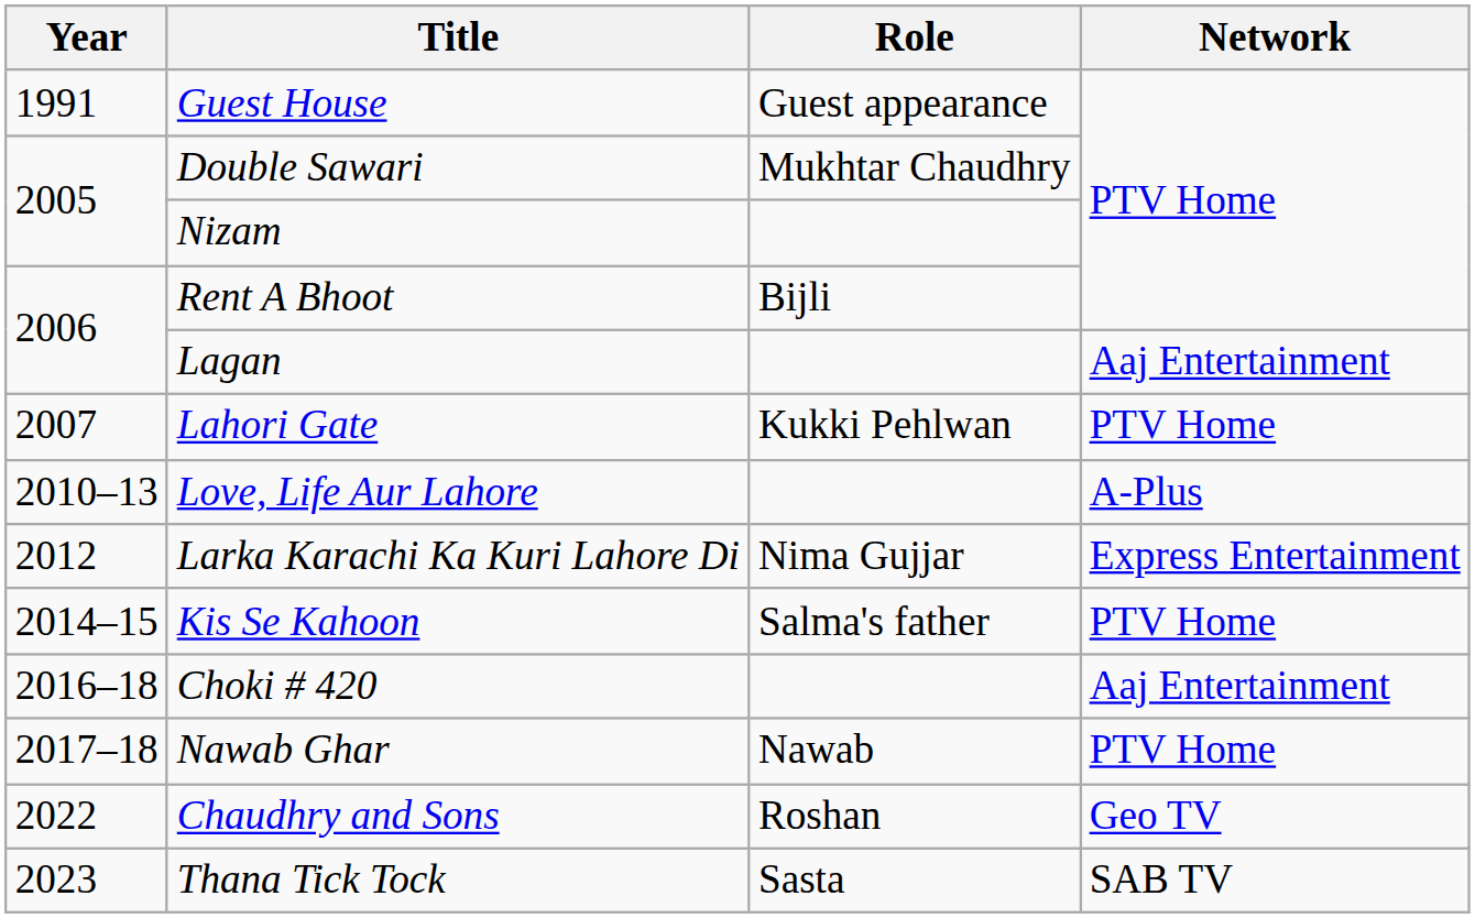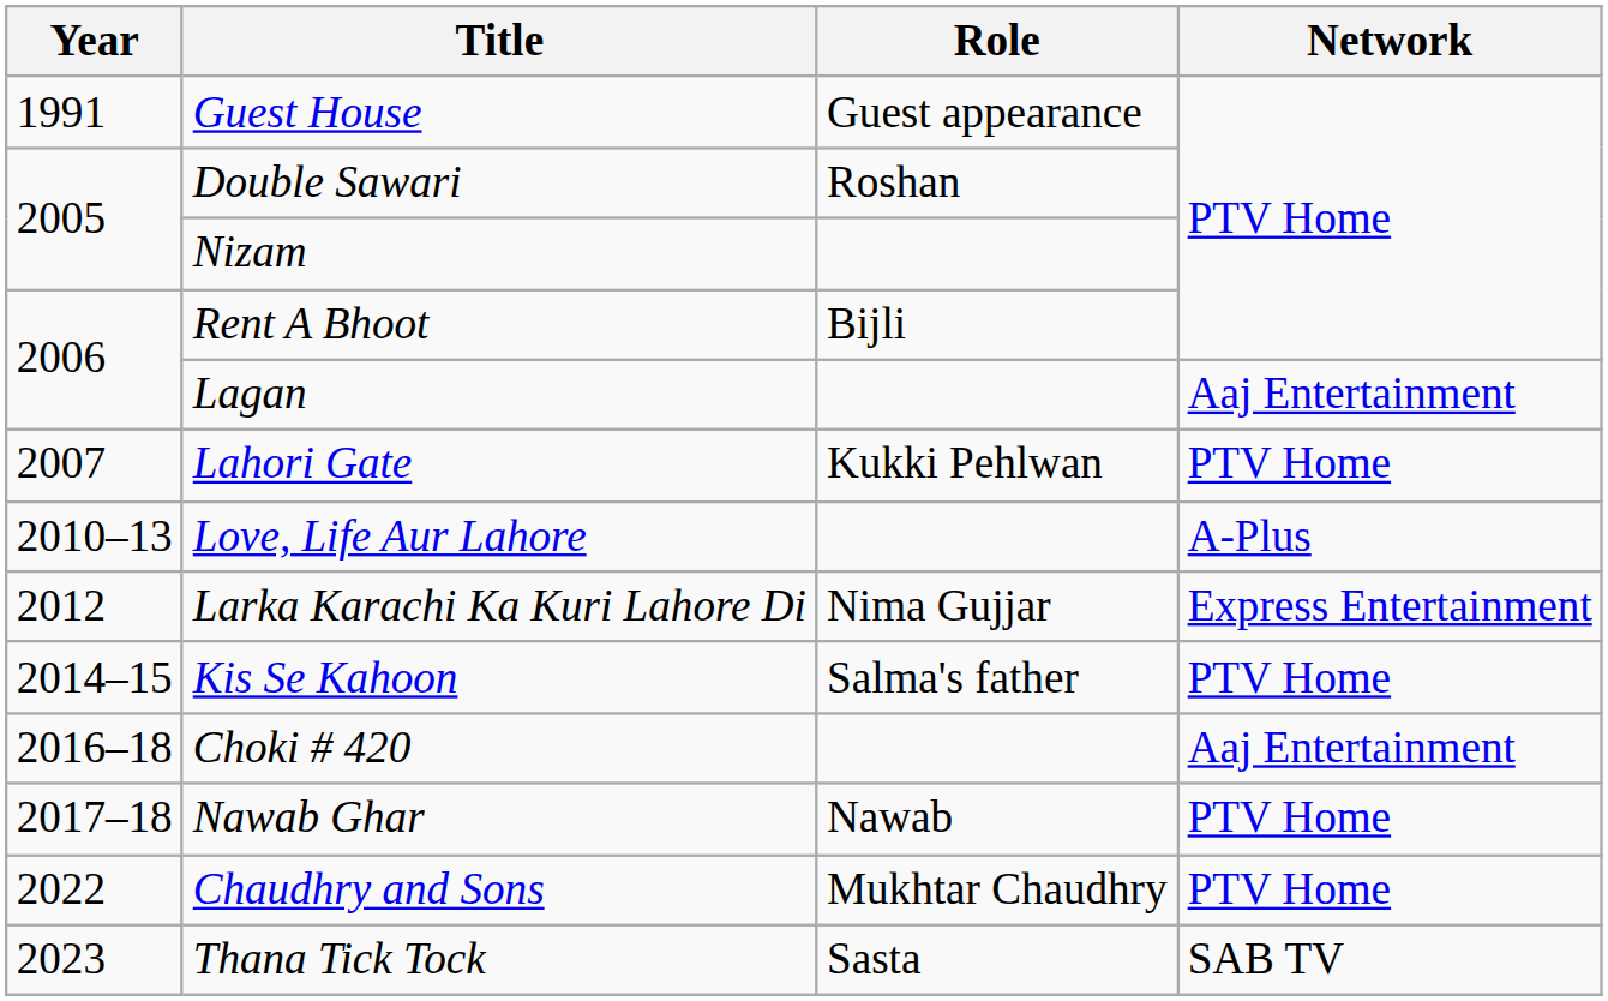Double Sawari | Role: Mukhtar Chaudhry -> Roshan
Chaudhry and Sons | Role: Roshan -> Mukhtar Chaudhry
Chaudhry and Sons | Network: Geo TV -> PTV Home
